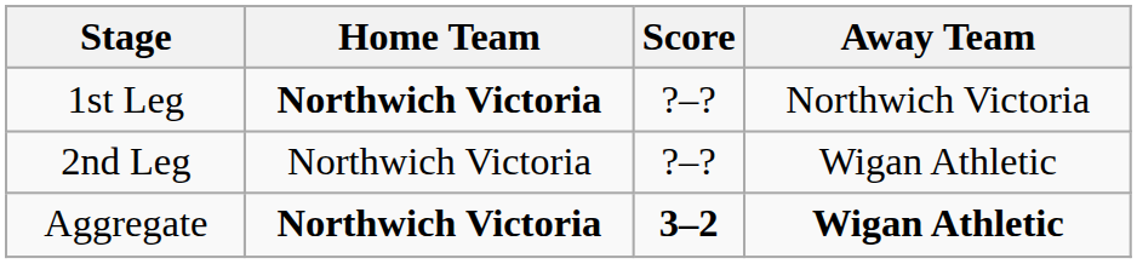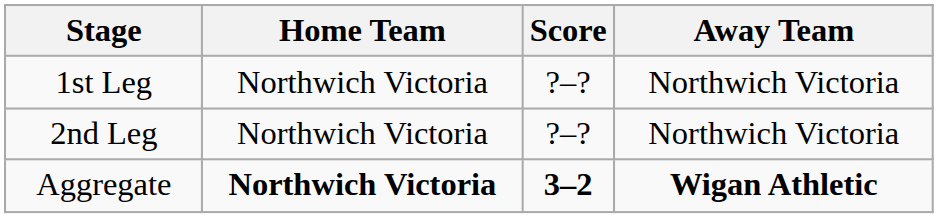1st Leg | Home Team: bold -> normal
2nd Leg | Away Team: Wigan Athletic -> Northwich Victoria
